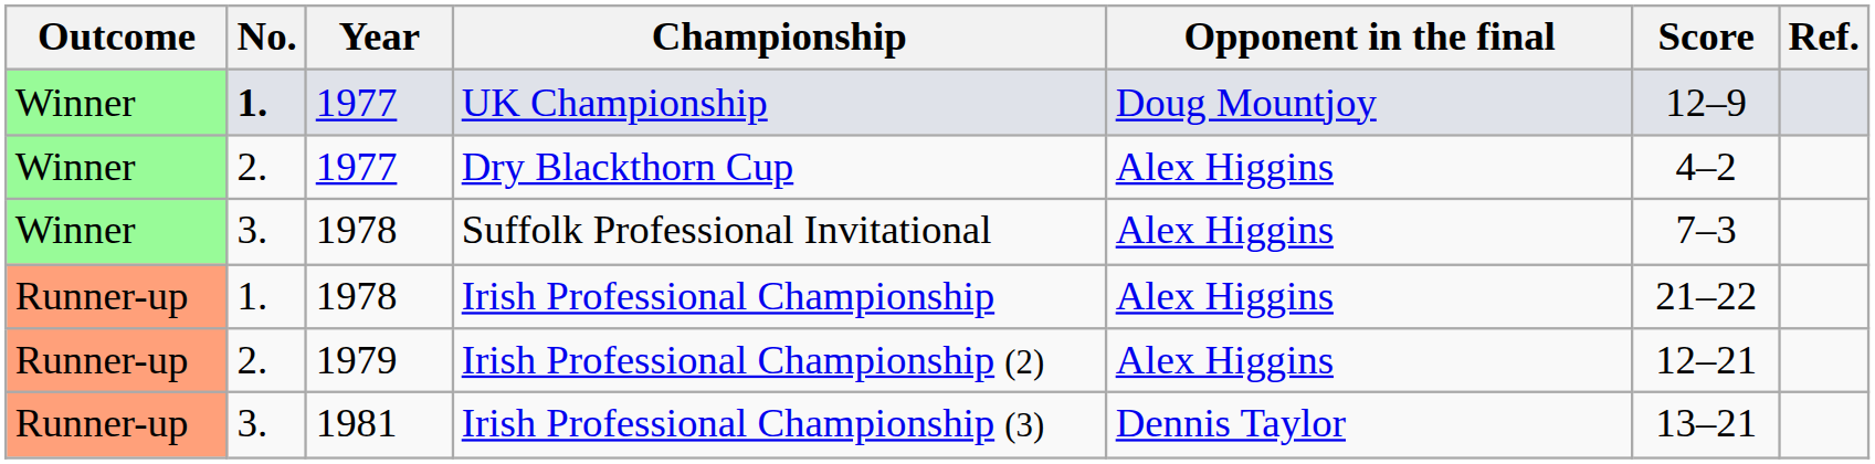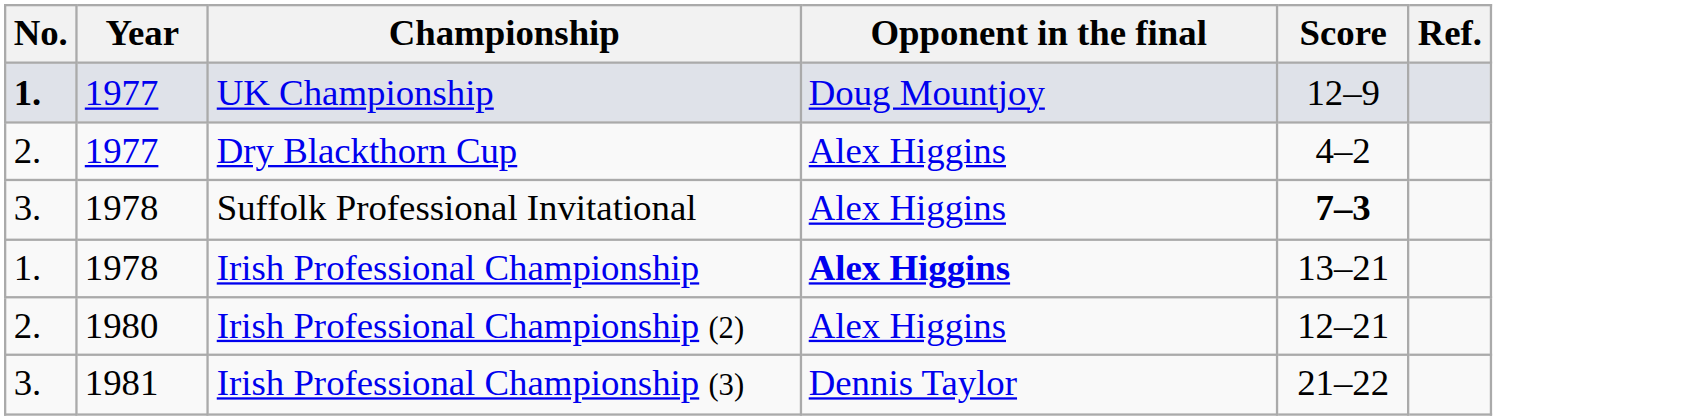- column: Outcome | Winner | Winner | Winner | Runner-up | Runner-up | Runner-up
Suffolk Professional Invitational | Score: normal -> bold
Irish Professional Championship | Opponent in the final: normal -> bold
Irish Professional Championship | Score: 21–22 -> 13–21
Irish Professional Championship (2) | Year: 1979 -> 1980
Irish Professional Championship (3) | Score: 13–21 -> 21–22
